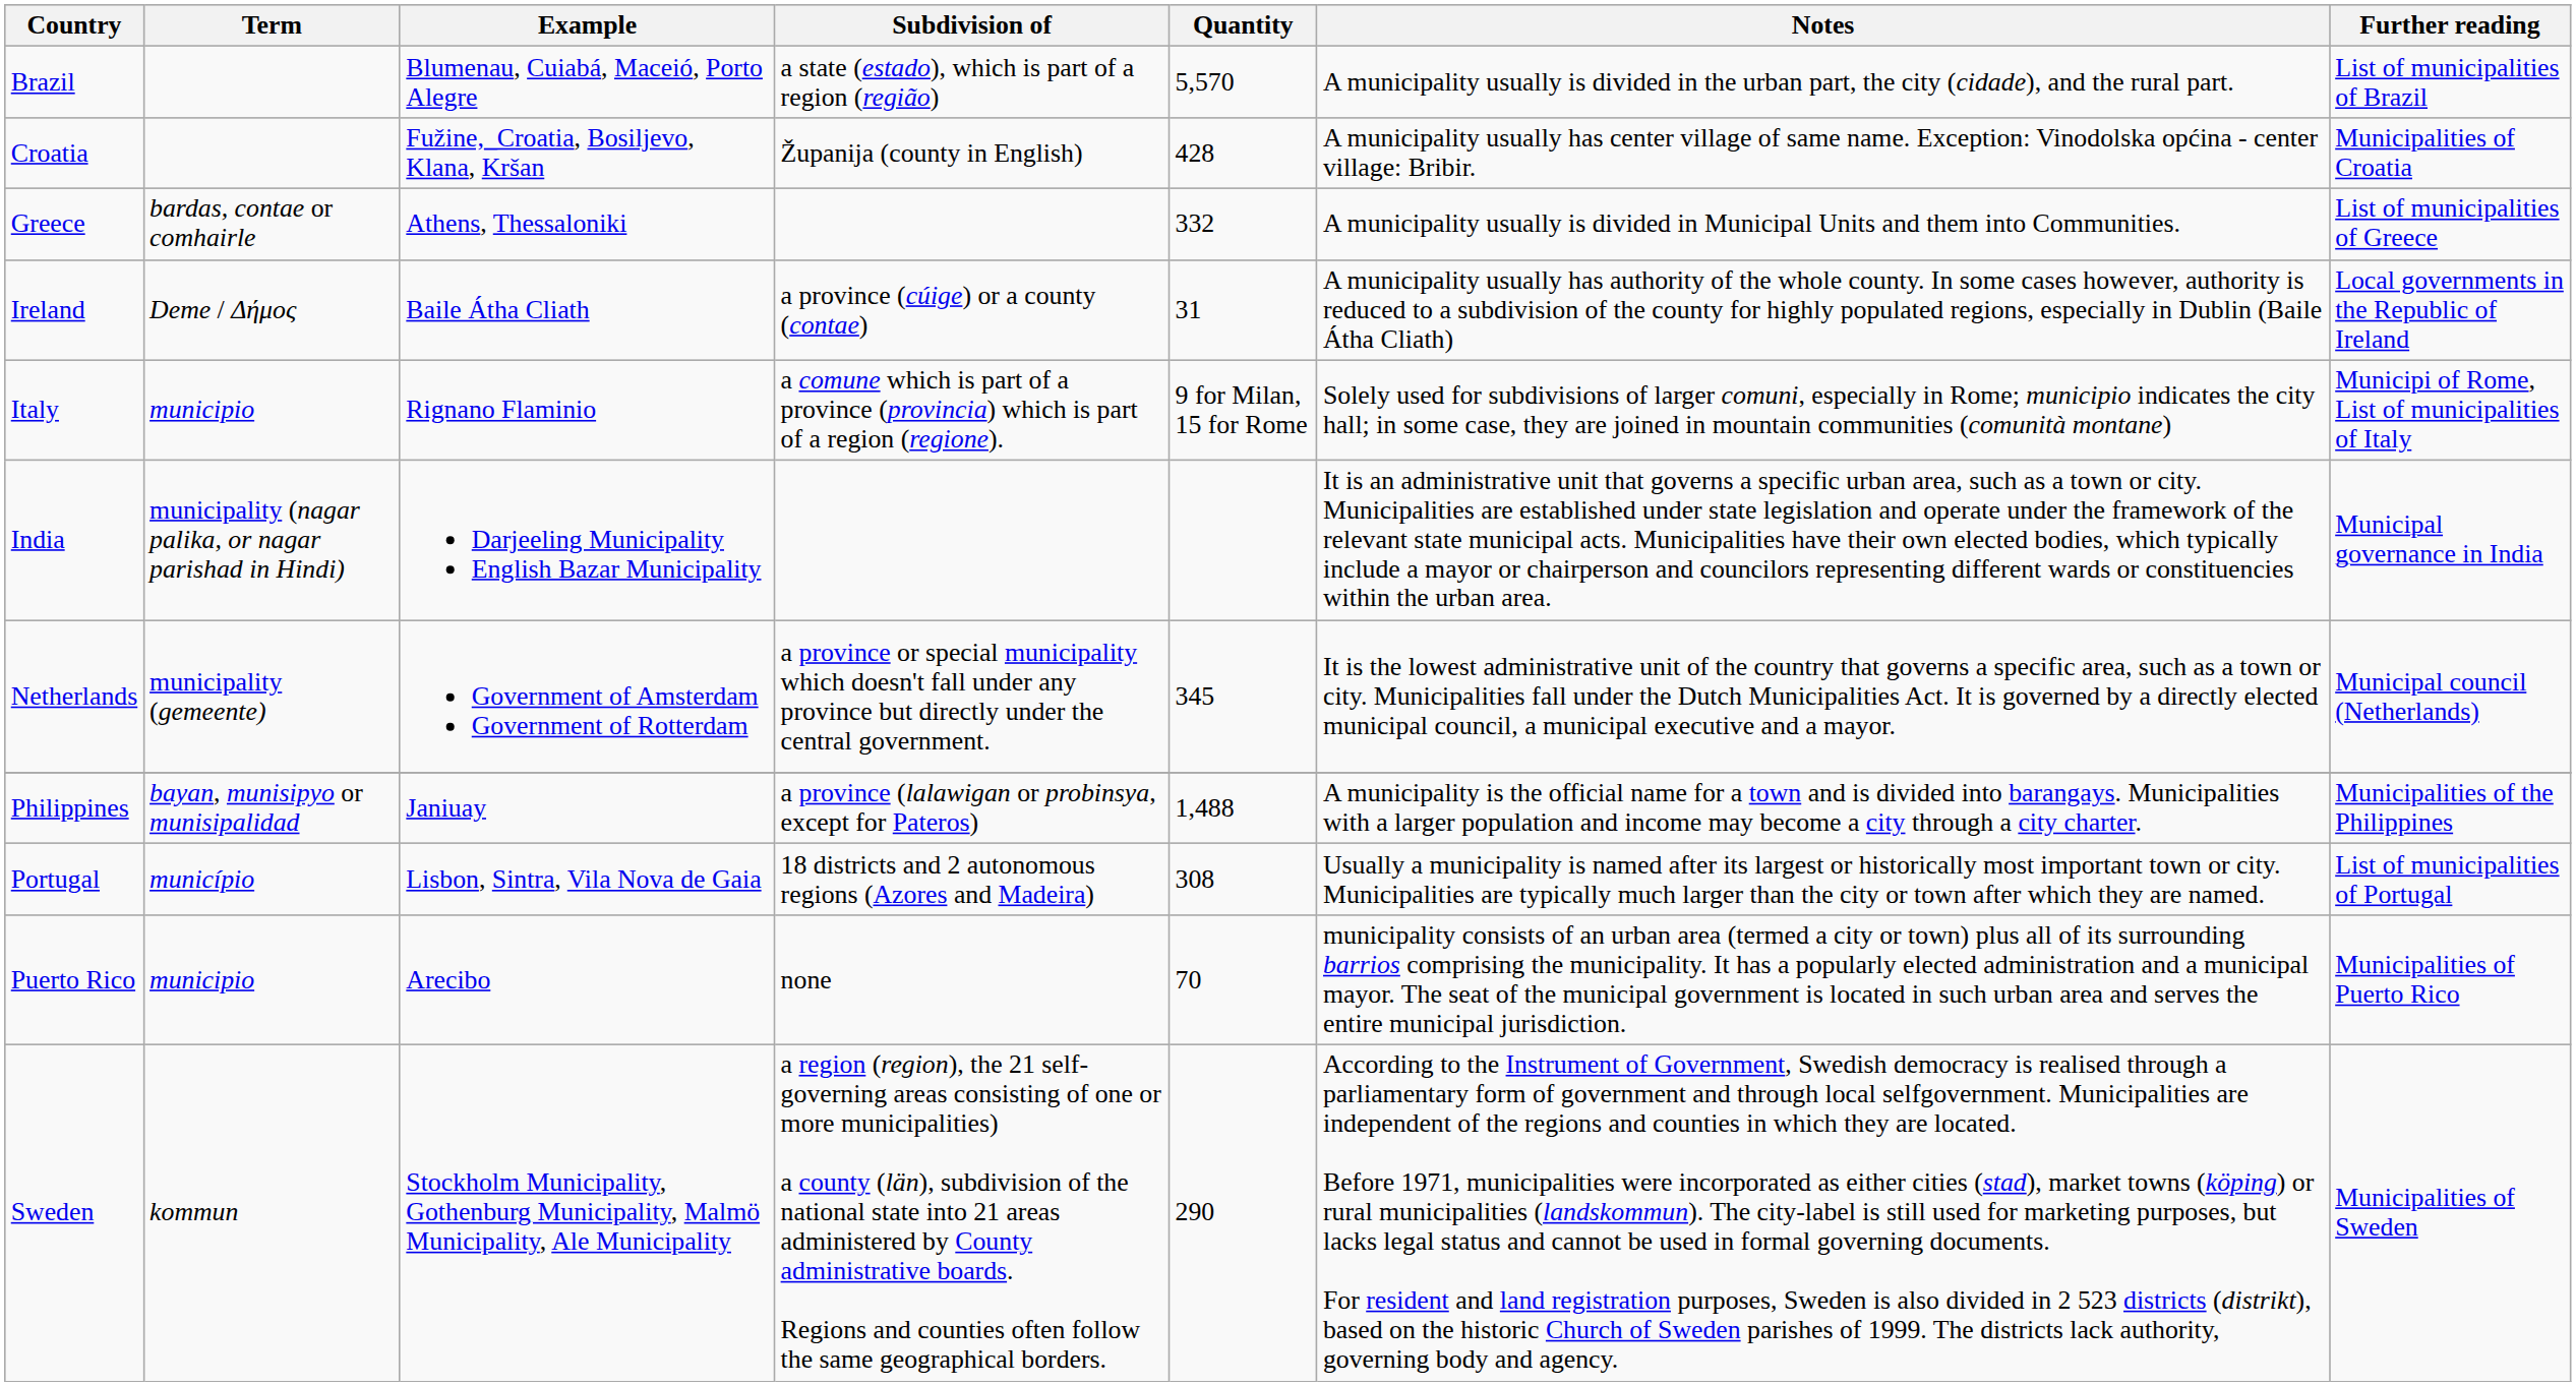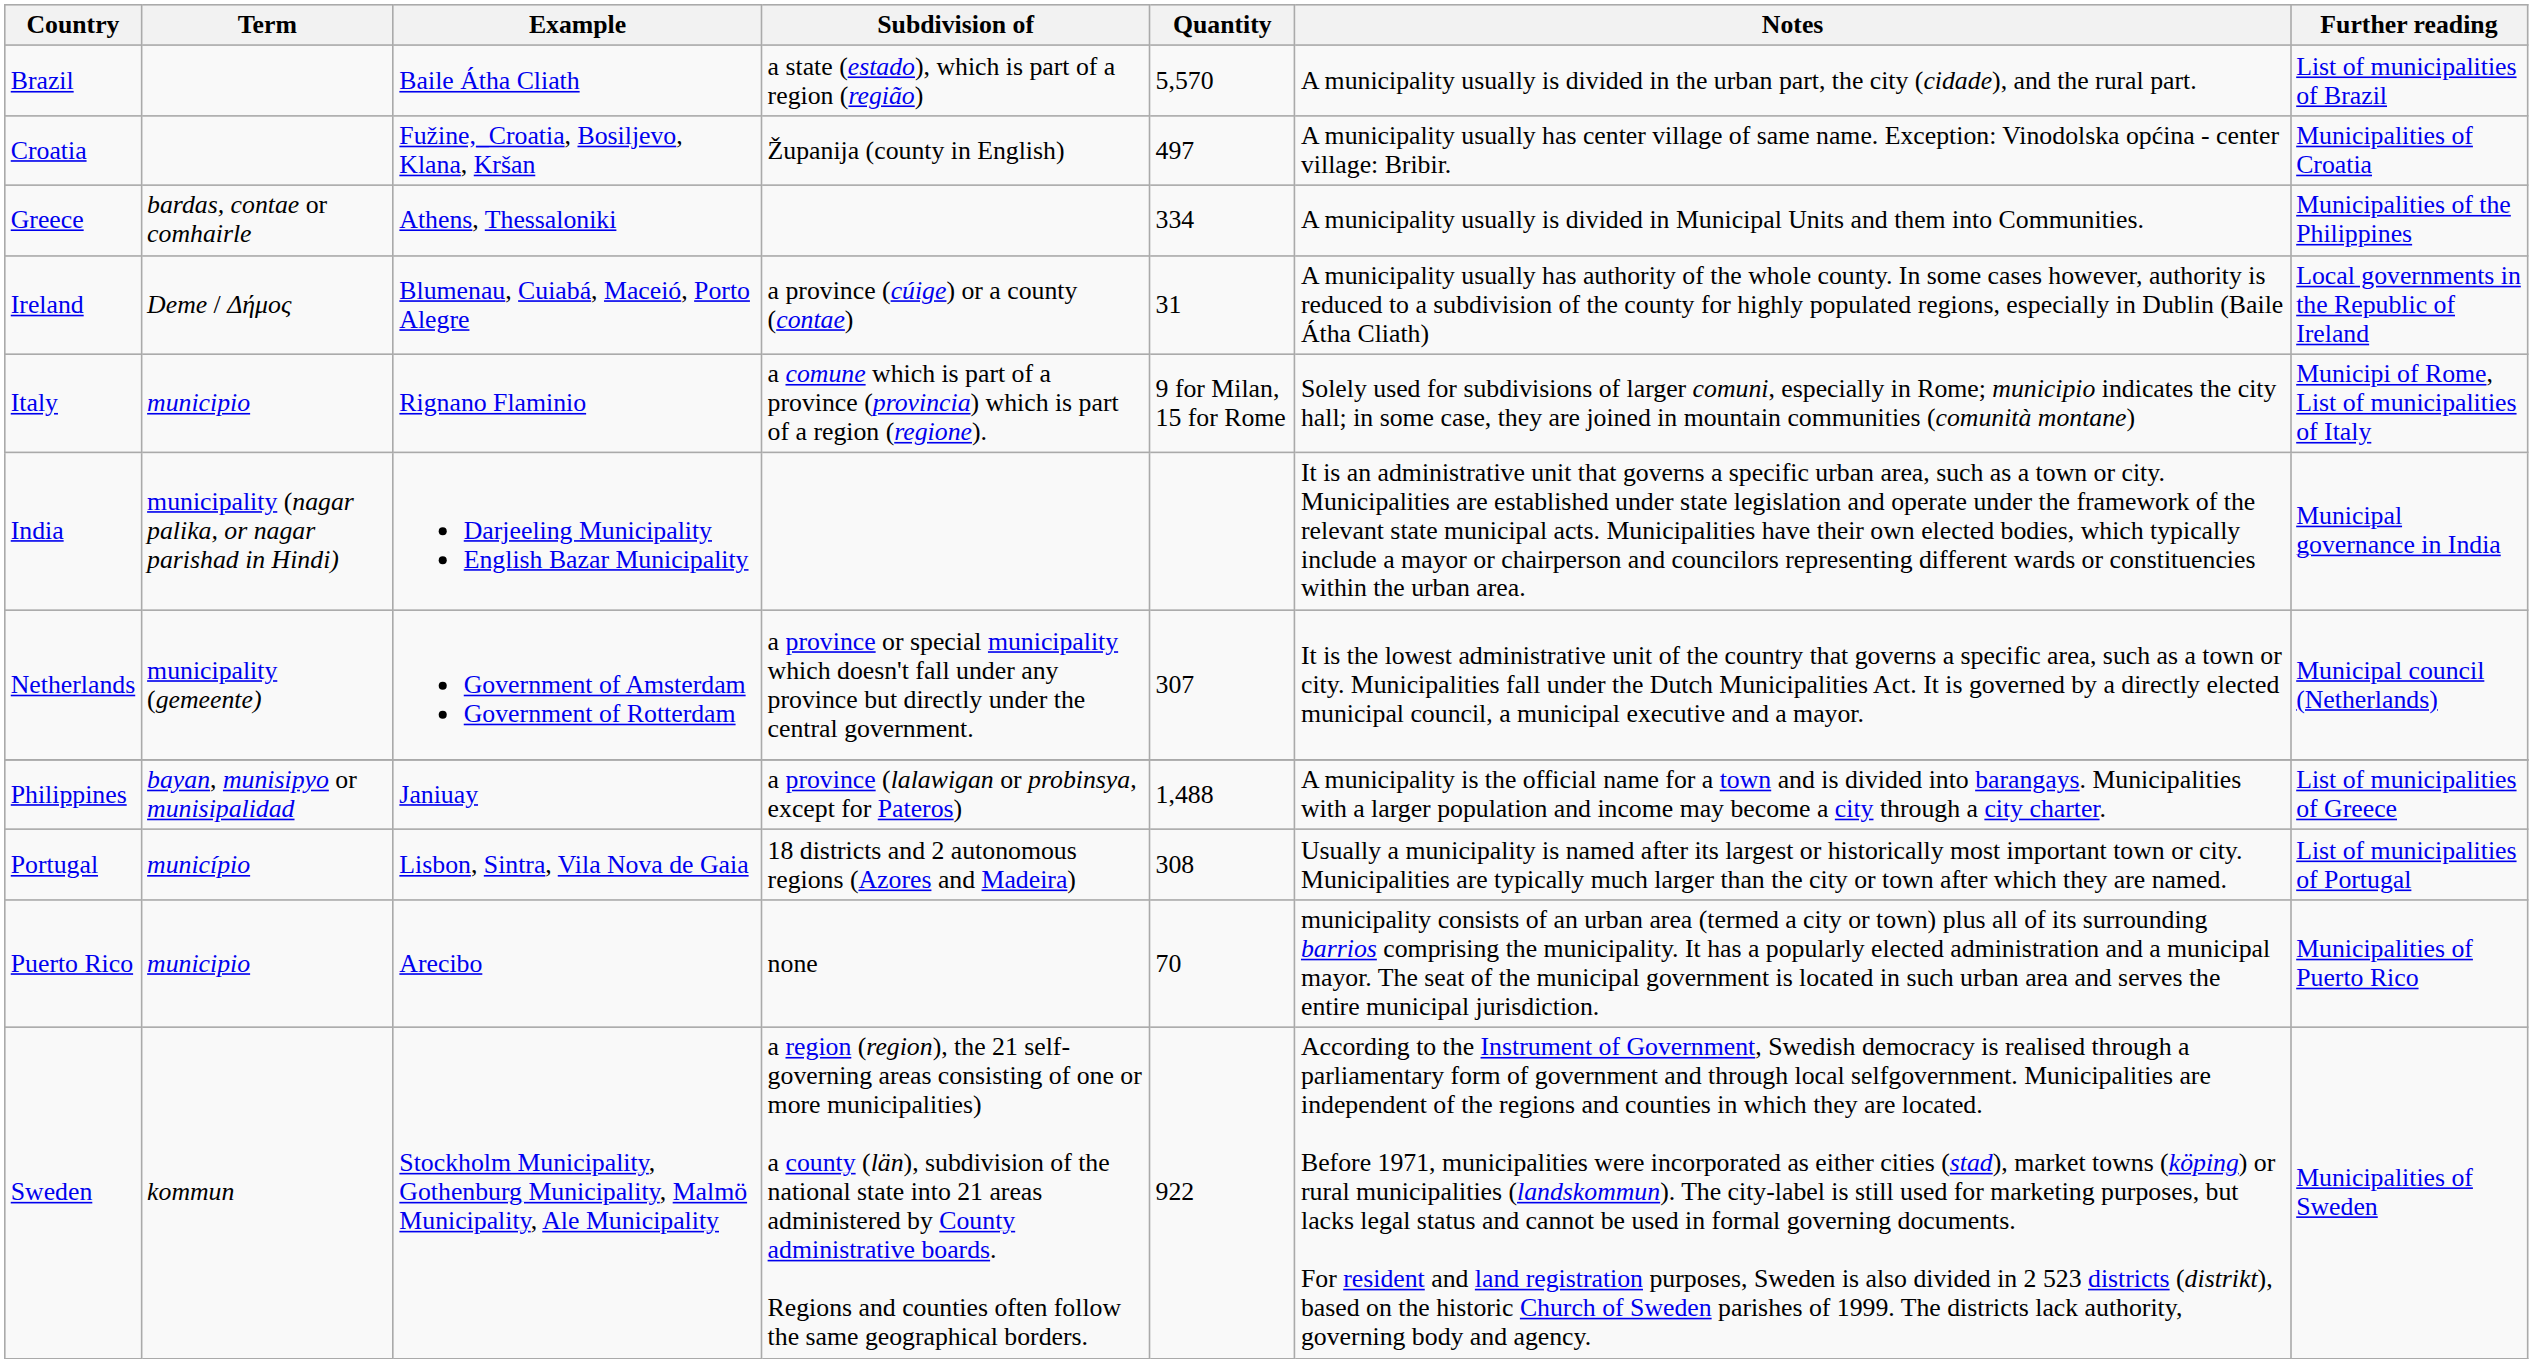Brazil | Example: Blumenau, Cuiabá, Maceió, Porto Alegre -> Baile Átha Cliath
Croatia | Quantity: 428 -> 497
Greece | Quantity: 332 -> 334
Greece | Further reading: List of municipalities of Greece -> Municipalities of the Philippines
Ireland | Example: Baile Átha Cliath -> Blumenau, Cuiabá, Maceió, Porto Alegre
Netherlands | Quantity: 345 -> 307
Philippines | Further reading: Municipalities of the Philippines -> List of municipalities of Greece
Sweden | Quantity: 290 -> 922
